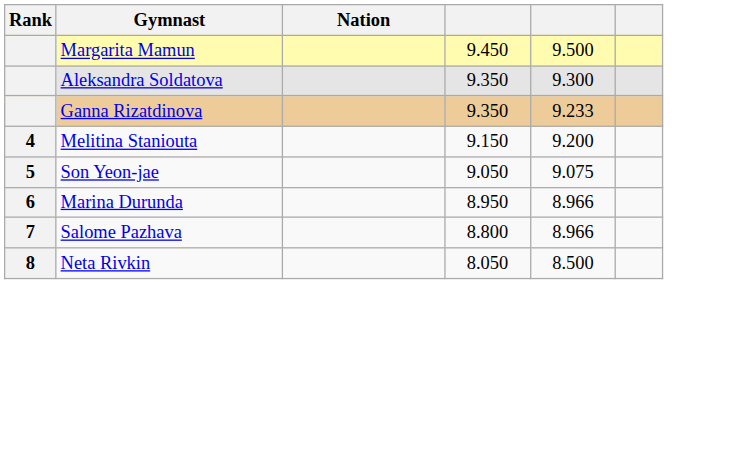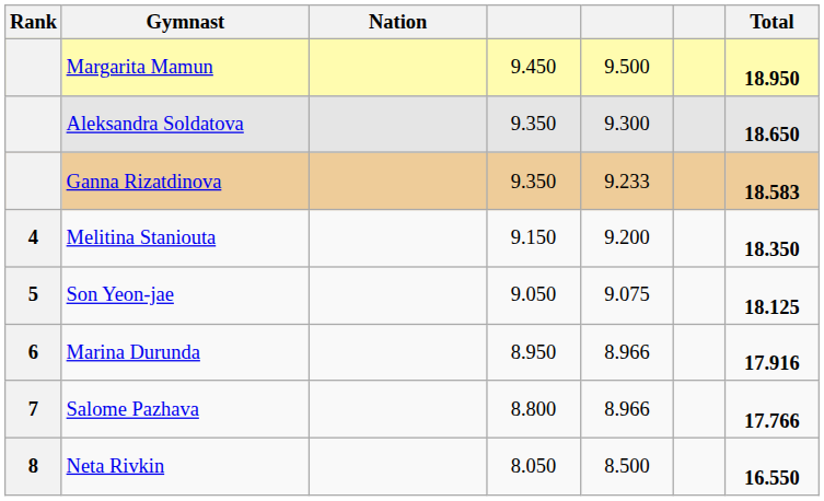+ column: Total | 18.950 | 18.650 | 18.583 | 18.350 | 18.125 | 17.916 | 17.766 | 16.550
